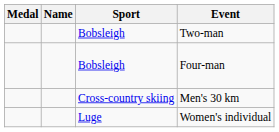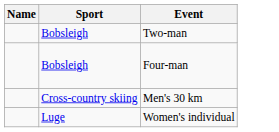- column: Medal
